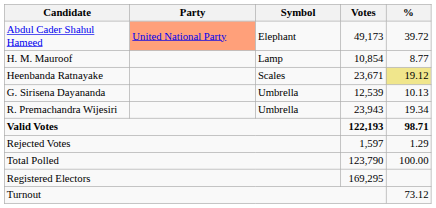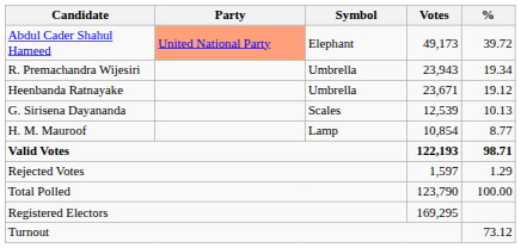rows swapped: R. Premachandra Wijesiri <-> H. M. Mauroof
Heenbanda Ratnayake | Symbol: Scales -> Umbrella
Heenbanda Ratnayake | %: khaki background -> no background
G. Sirisena Dayananda | Symbol: Umbrella -> Scales
